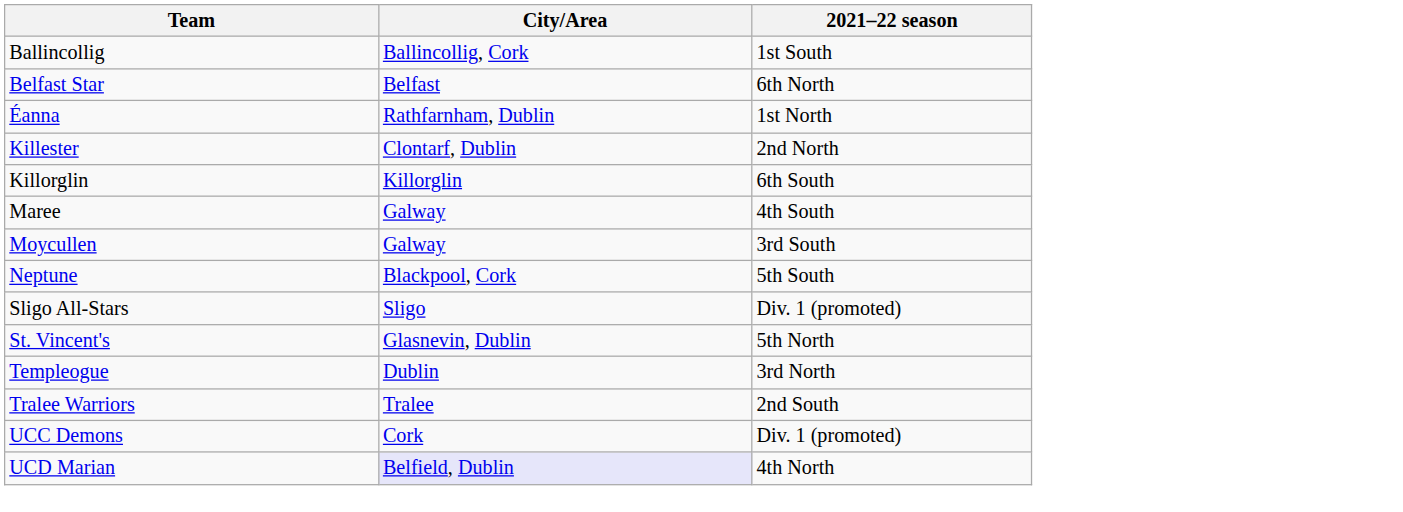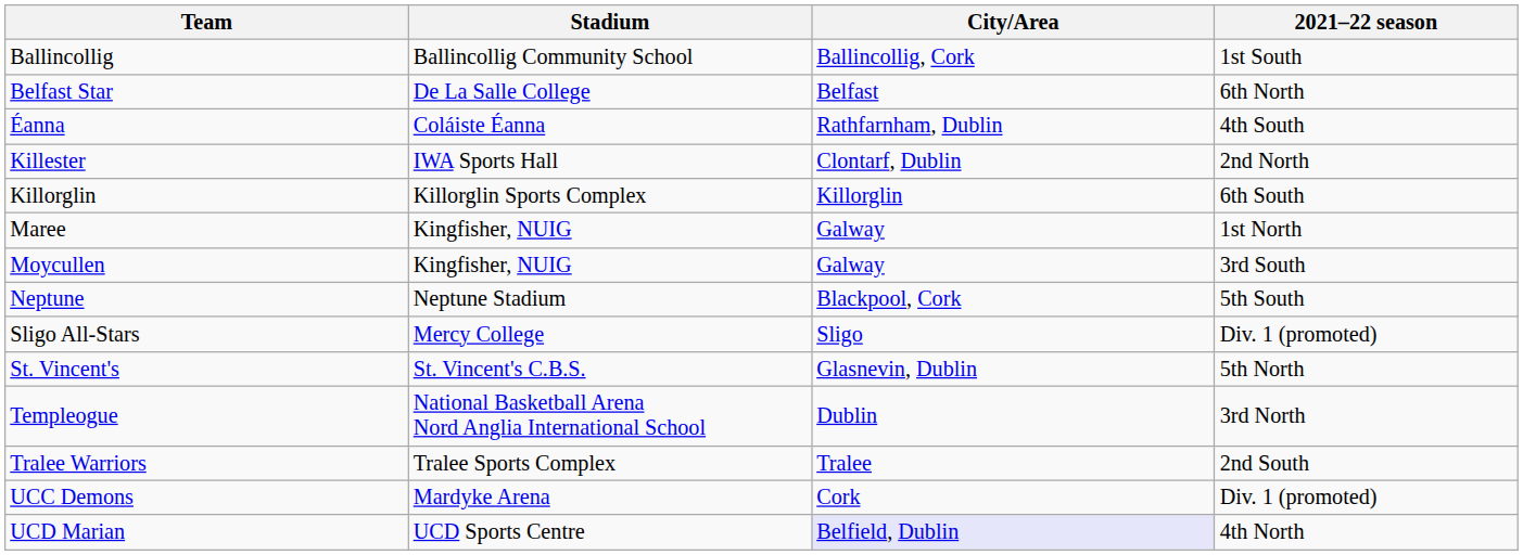+ column: Stadium | Ballincollig Community School | De La Salle College | Coláiste Éanna | IWA Sports Hall | Killorglin Sports Complex | Kingfisher, NUIG | Kingfisher, NUIG | Neptune Stadium | Mercy College | St. Vincent's C.B.S. | National Basketball Arena Nord Anglia International School | Tralee Sports Complex | Mardyke Arena | UCD Sports Centre
Éanna | 2021–22 season: 1st North -> 4th South
Maree | 2021–22 season: 4th South -> 1st North
